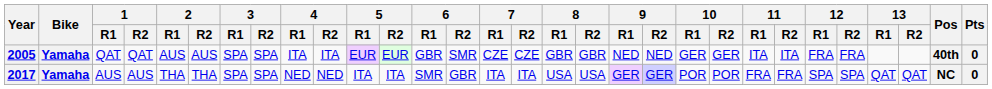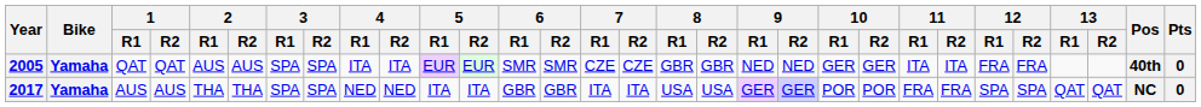2005 | 6 / R1: GBR -> SMR
2017 | 6 / R1: SMR -> GBR
